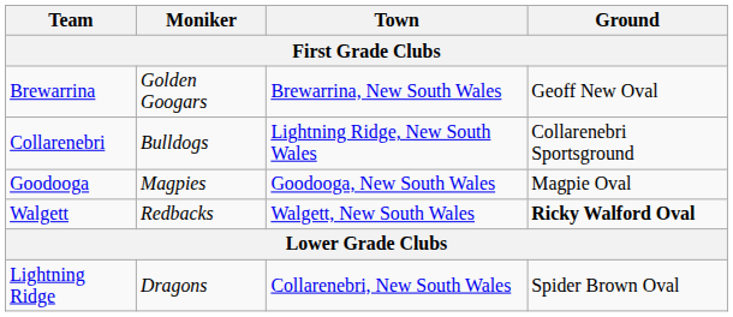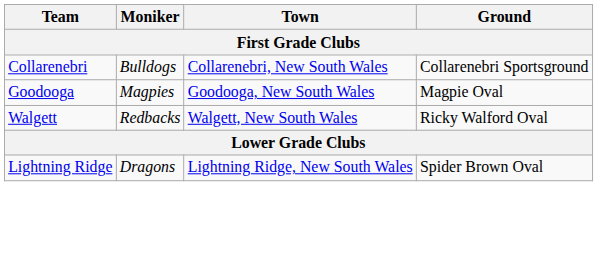- row: Brewarrina | Golden Googars | Brewarrina, New South Wales | Geoff New Oval
Collarenebri | Town: Lightning Ridge, New South Wales -> Collarenebri, New South Wales
Walgett | Ground: bold -> normal
Lightning Ridge | Town: Collarenebri, New South Wales -> Lightning Ridge, New South Wales
